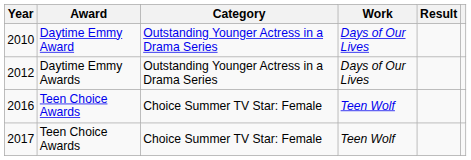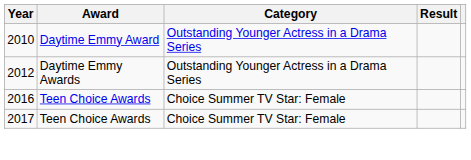- column: Work | Days of Our Lives | Days of Our Lives | Teen Wolf | Teen Wolf
